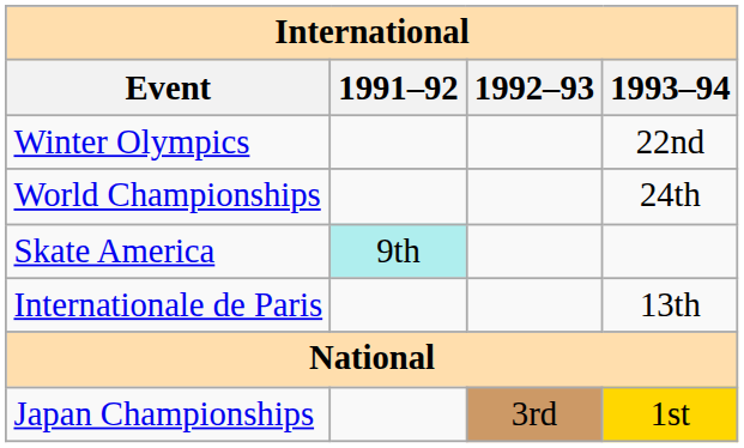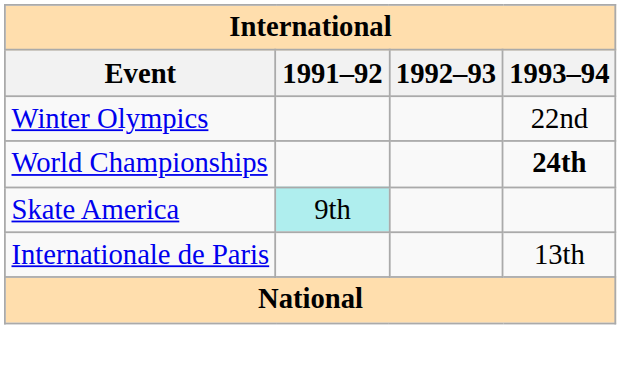World Championships | 1993–94: normal -> bold
- row: Japan Championships | 3rd | 1st
